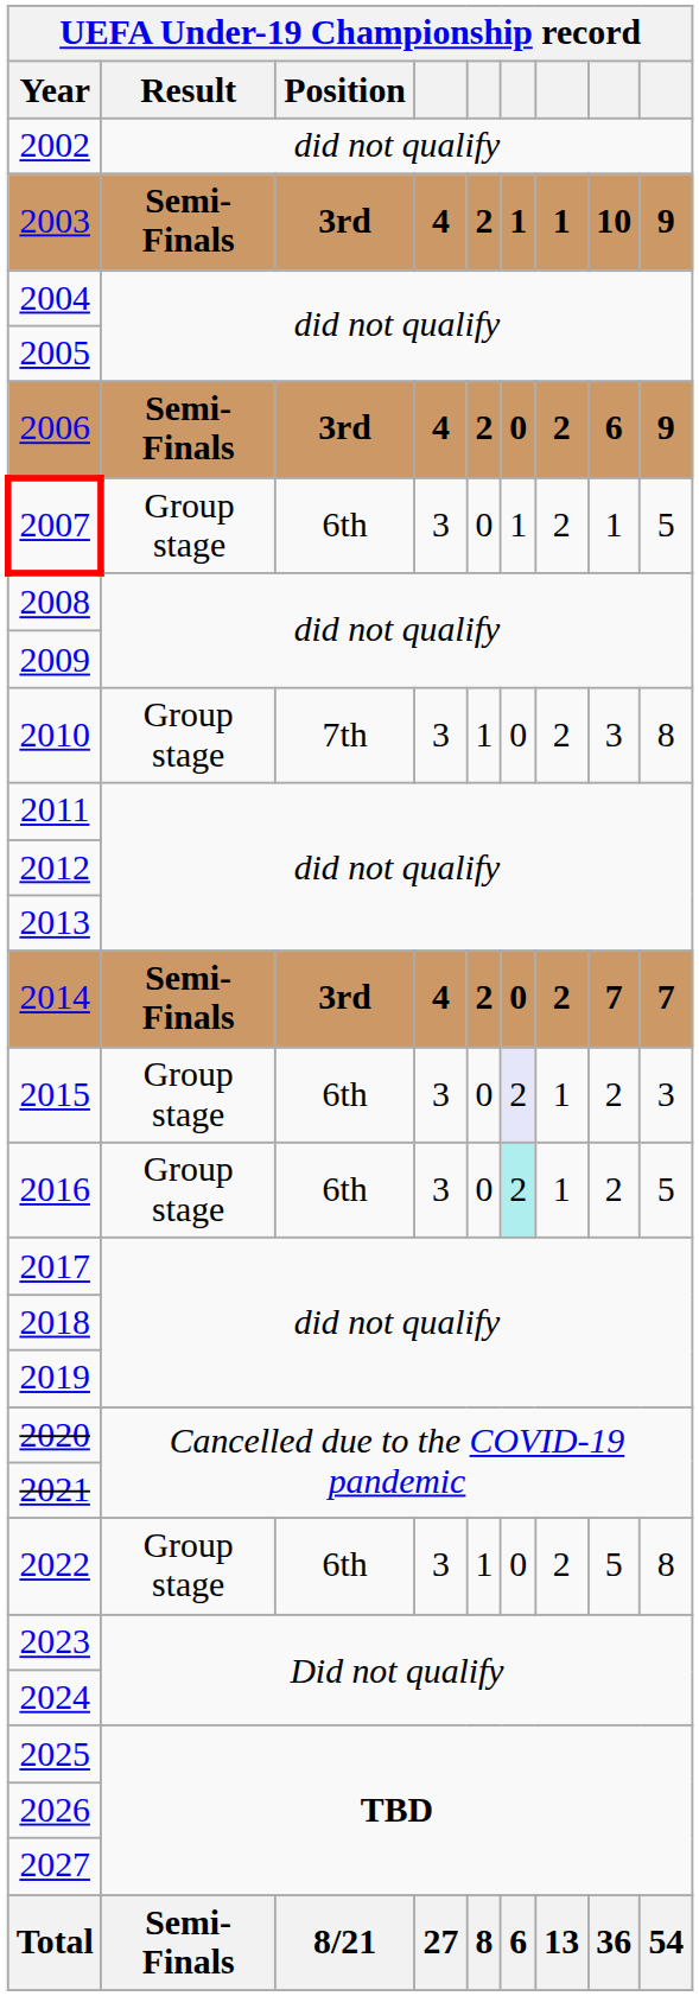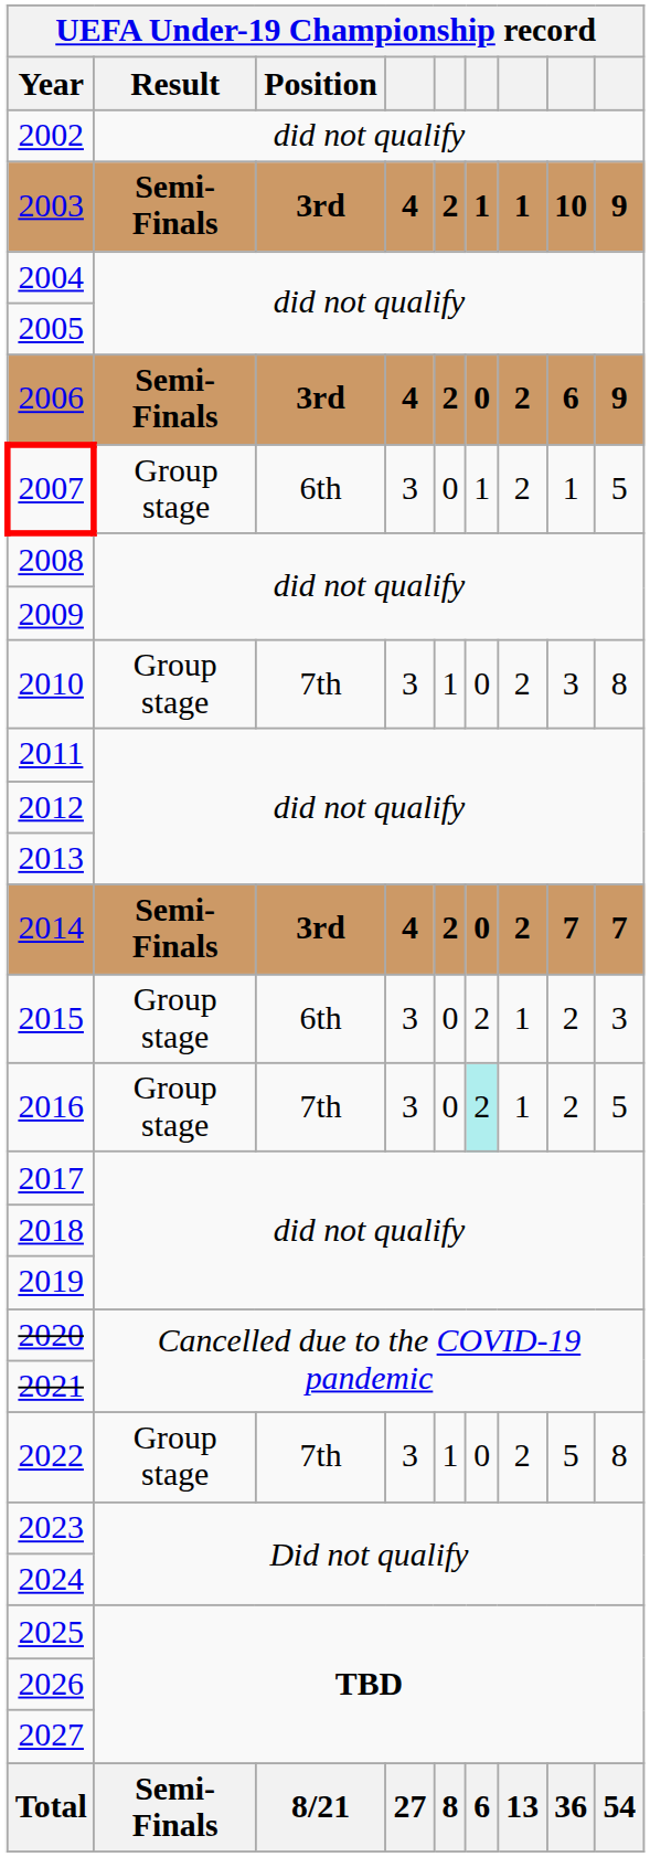2015 | column 6: lavender background -> no background
2016 | Position: 6th -> 7th
2022 | Position: 6th -> 7th
